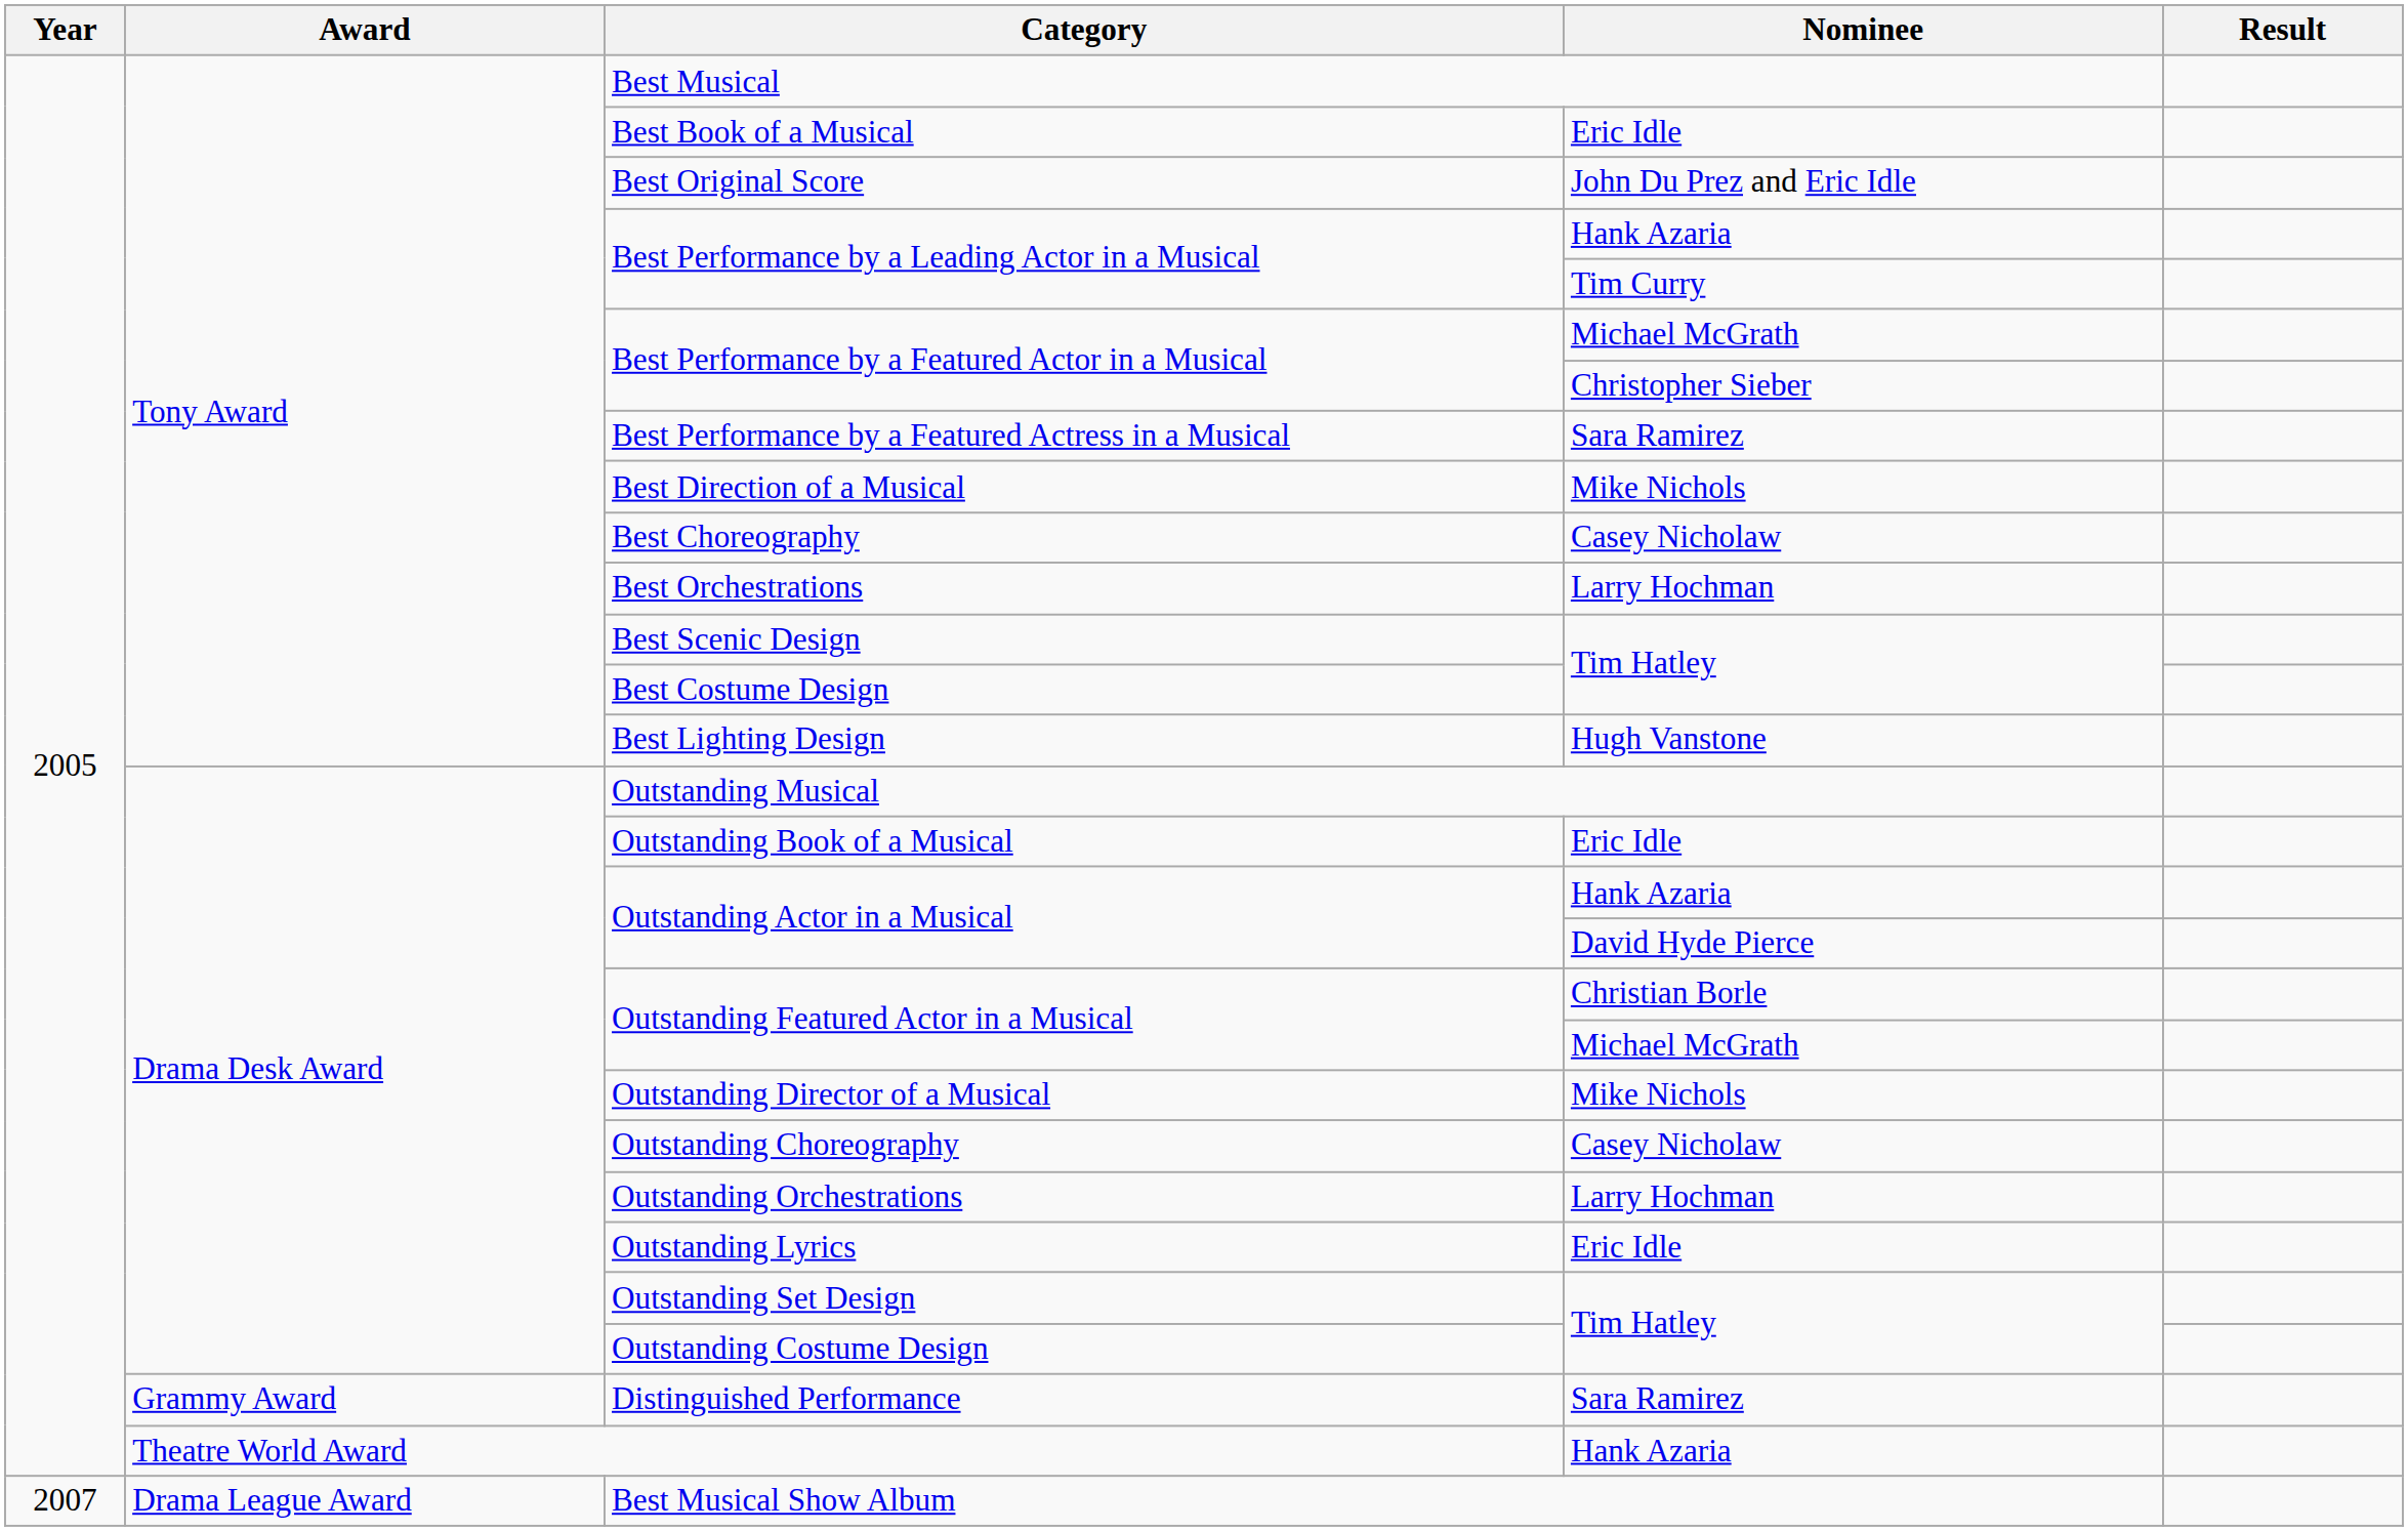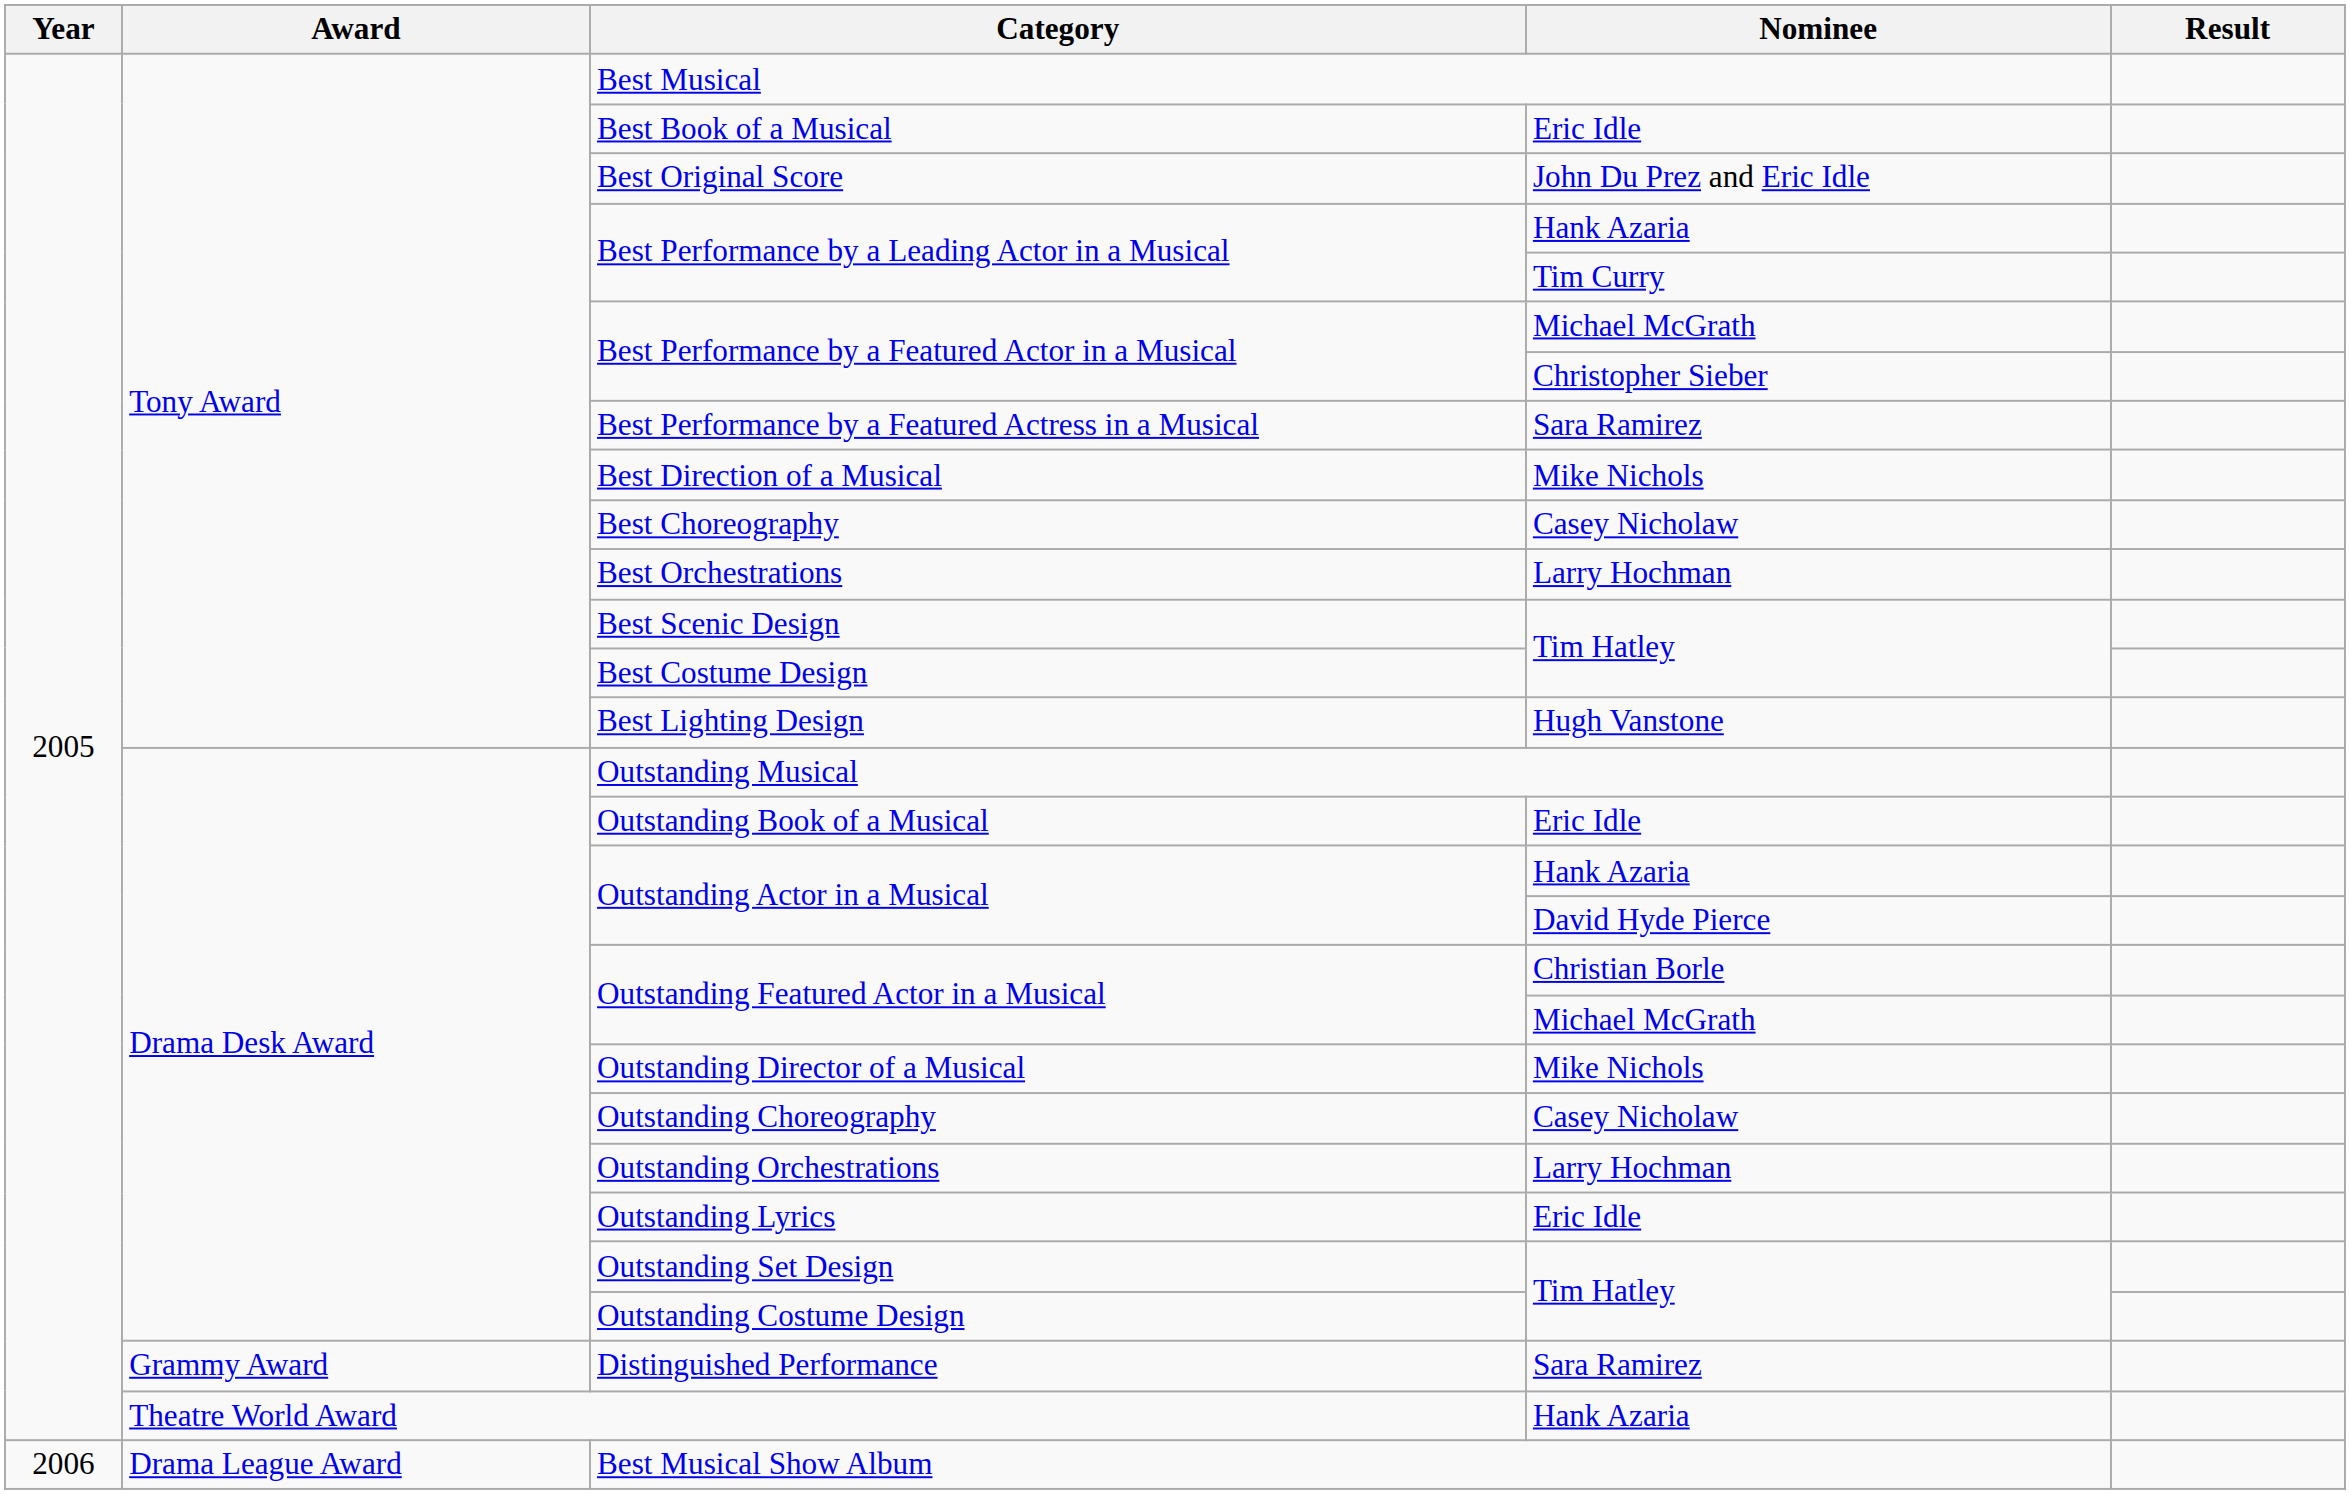Best Musical Show Album | Year: 2007 -> 2006
